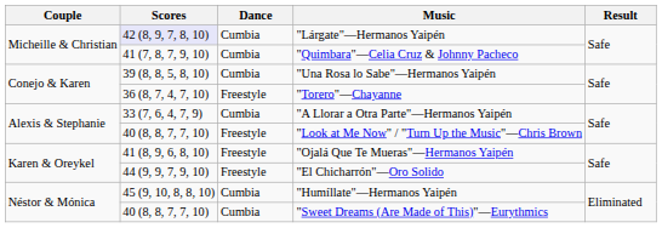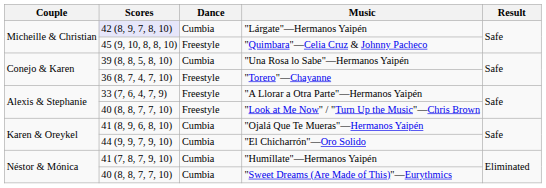"Quimbara"—Celia Cruz & Johnny Pacheco | Scores: 41 (7, 8, 7, 9, 10) -> 45 (9, 10, 8, 8, 10)
"Quimbara"—Celia Cruz & Johnny Pacheco | Dance: Cumbia -> Freestyle
"A Llorar a Otra Parte"—Hermanos Yaipén | Dance: Cumbia -> Freestyle
"Ojalá Que Te Mueras"—Hermanos Yaipén | Dance: Freestyle -> Cumbia
"El Chicharrón"—Oro Solido | Dance: Freestyle -> Cumbia
"Humíllate"—Hermanos Yaipén | Scores: 45 (9, 10, 8, 8, 10) -> 41 (7, 8, 7, 9, 10)
